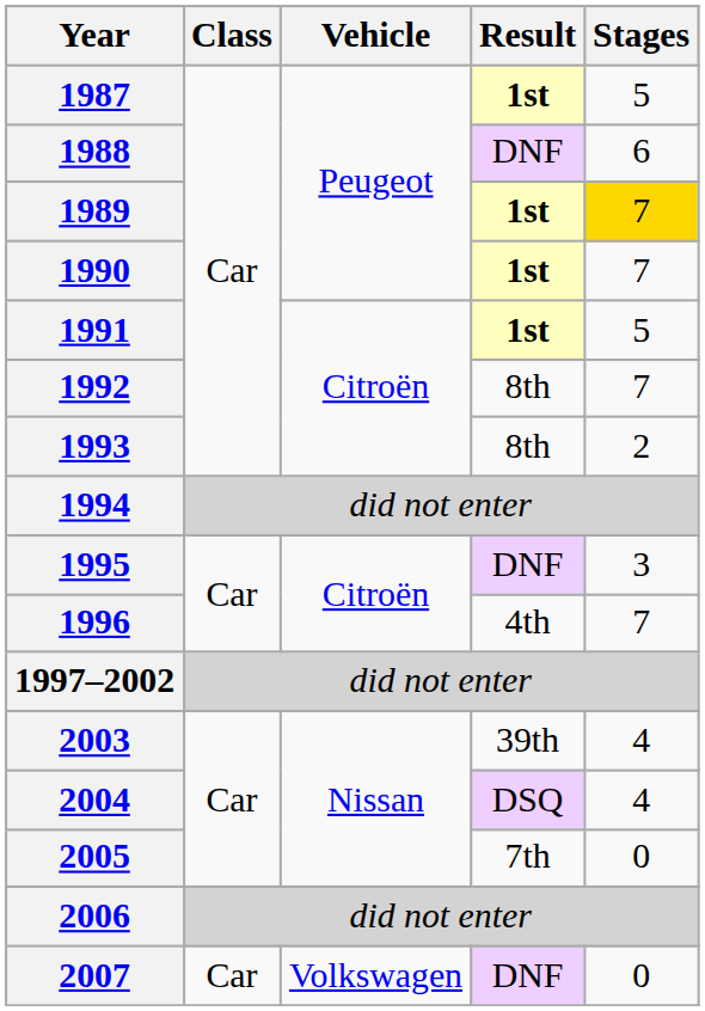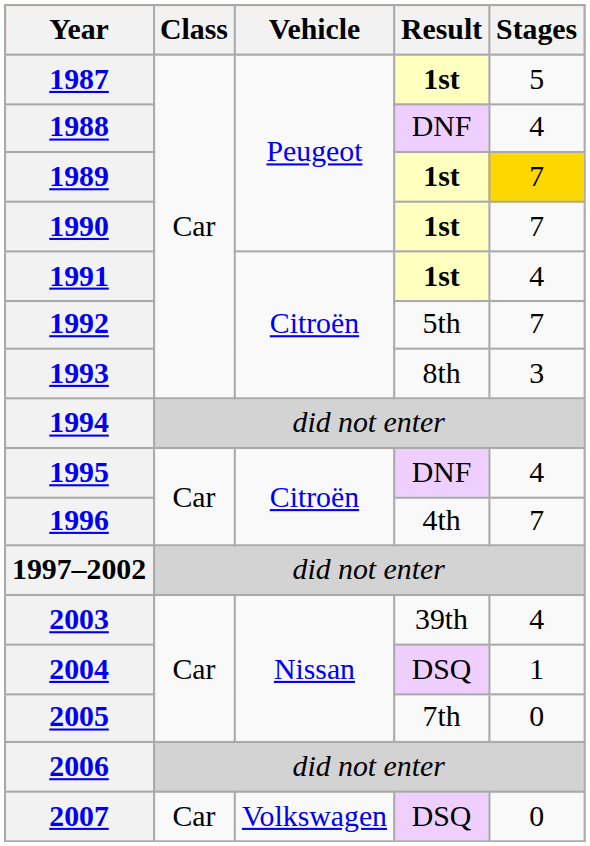1988 | Stages: 6 -> 4
1991 | Stages: 5 -> 4
1992 | Result: 8th -> 5th
1993 | Stages: 2 -> 3
1995 | Stages: 3 -> 4
2004 | Stages: 4 -> 1
2007 | Result: DNF -> DSQ
